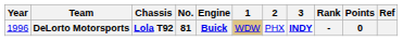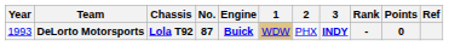DeLorto Motorsports | Year: 1996 -> 1993
DeLorto Motorsports | No.: 81 -> 87
